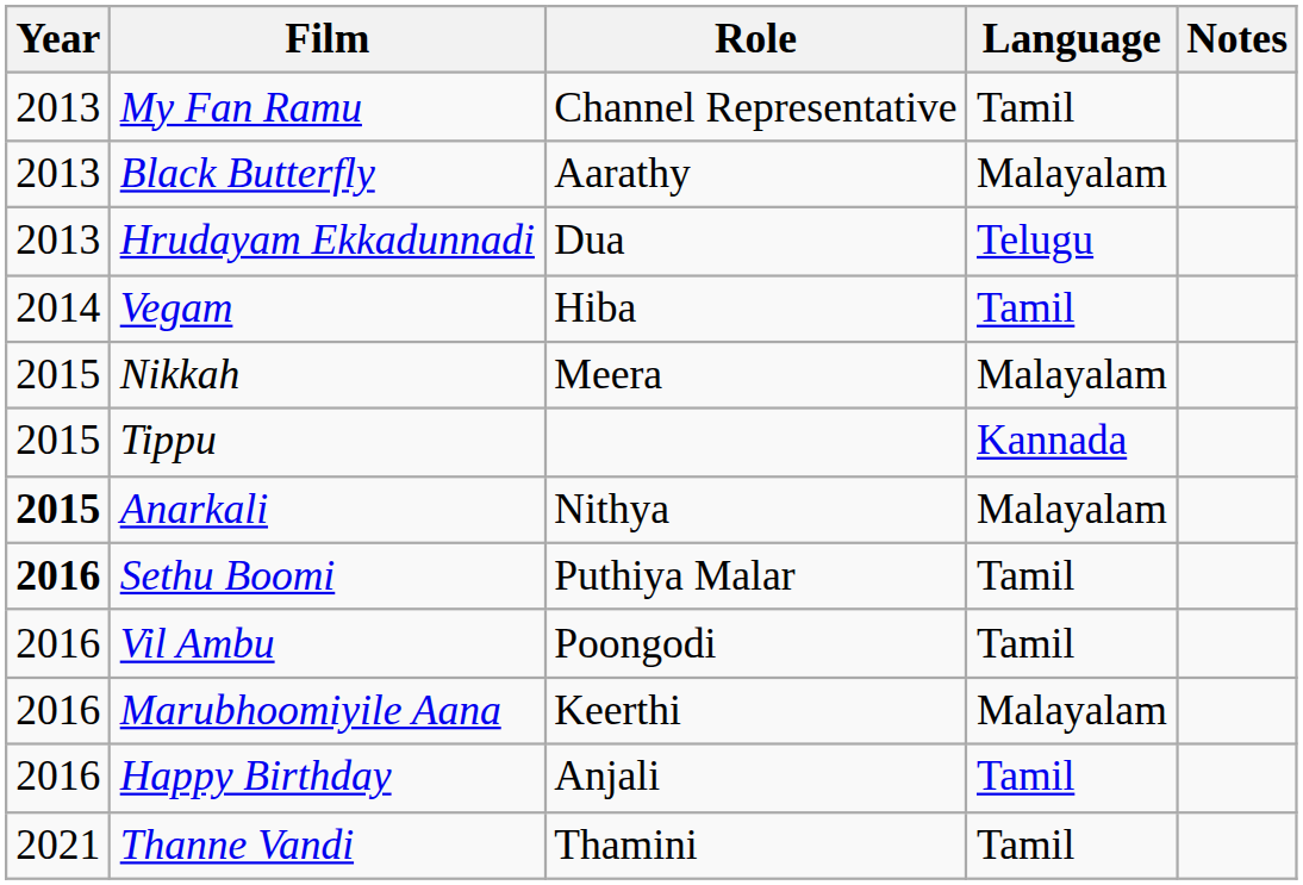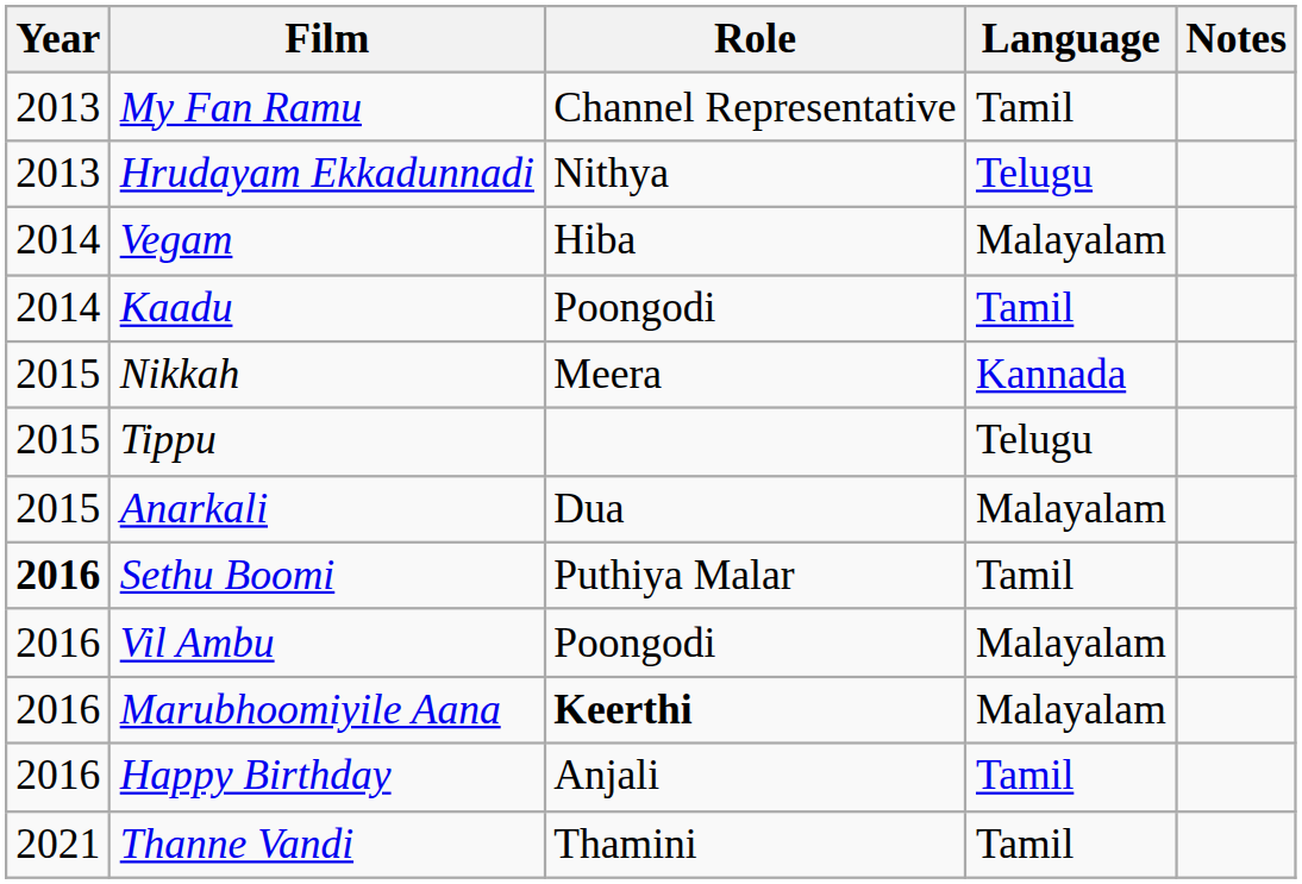- row: 2013 | Black Butterfly | Aarathy | Malayalam
Hrudayam Ekkadunnadi | Role: Dua -> Nithya
Vegam | Language: Tamil -> Malayalam
+ row: 2014 | Kaadu | Poongodi | Tamil
Nikkah | Language: Malayalam -> Kannada
Tippu | Language: Kannada -> Telugu
Anarkali | Year: bold -> normal
Anarkali | Role: Nithya -> Dua
Vil Ambu | Language: Tamil -> Malayalam
Marubhoomiyile Aana | Role: normal -> bold
